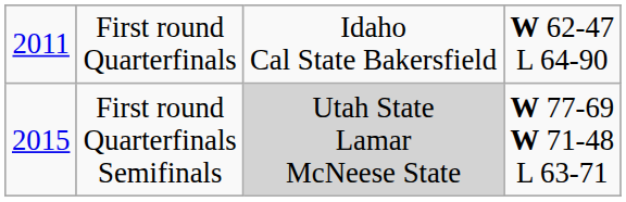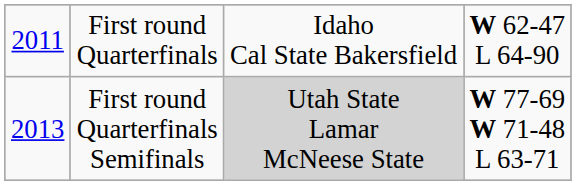First round Quarterfinals Semifinals | column 1: 2015 -> 2013
